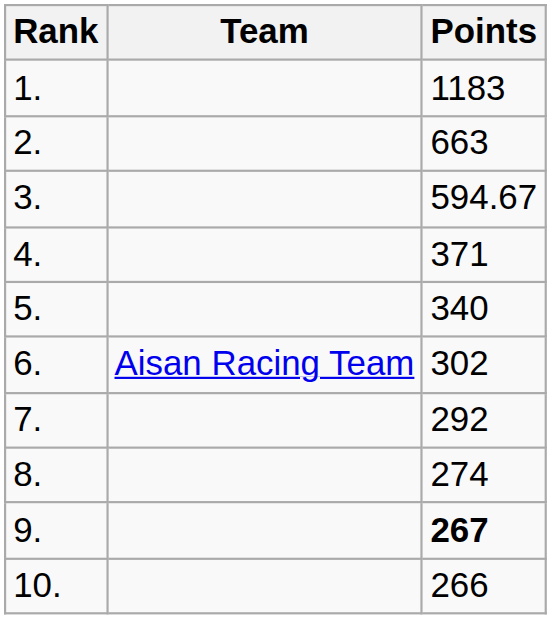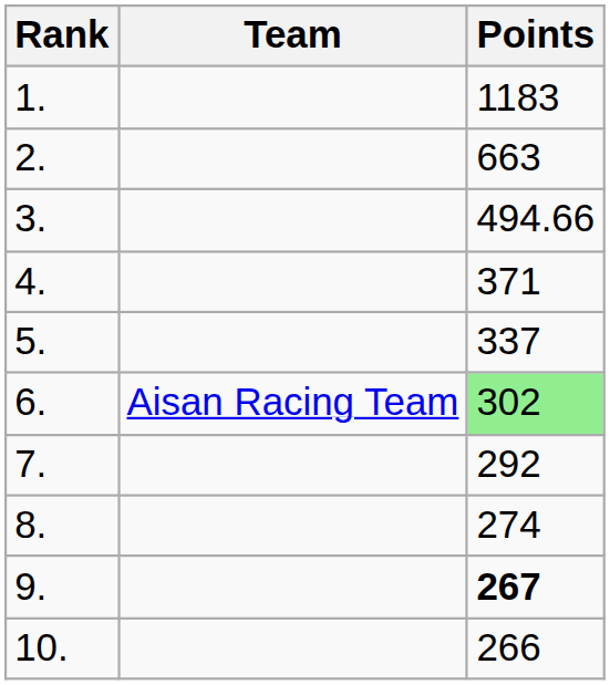3. | Points: 594.67 -> 494.66
5. | Points: 340 -> 337
6. | Points: no background -> lightgreen background
